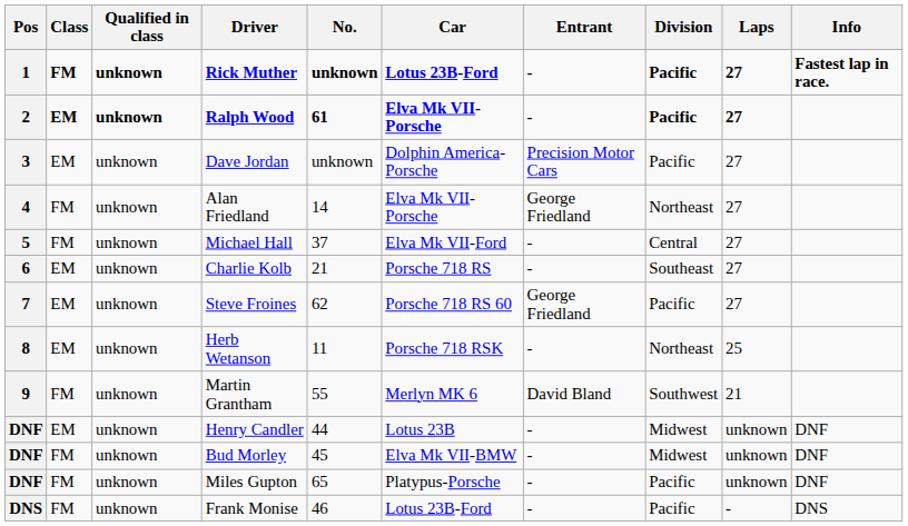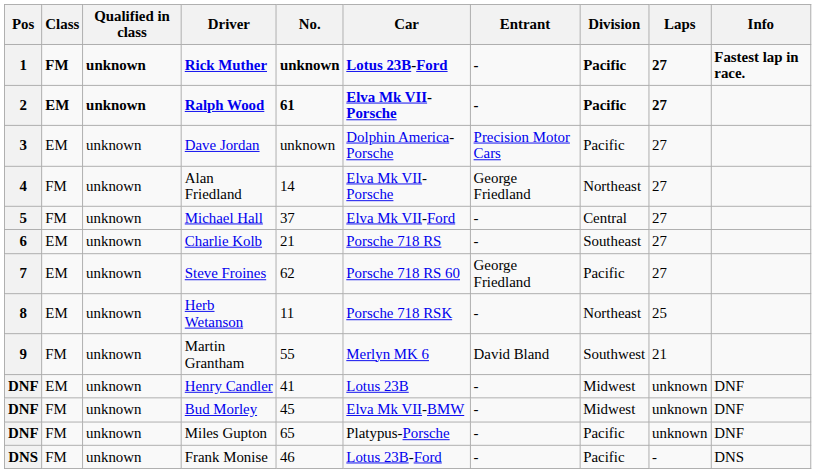Henry Candler | No.: 44 -> 41
